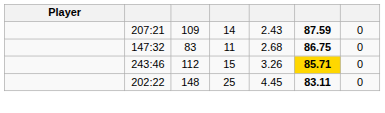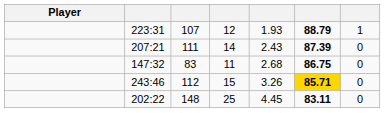+ row: 223:31 | 107 | 12 | 1.93 | 88.79 | 1
207:21 | column 3: 109 -> 111
207:21 | column 6: 87.59 -> 87.39
